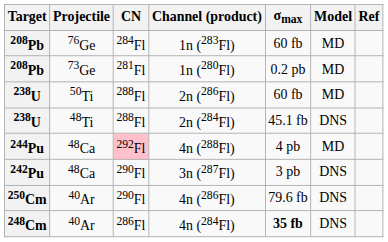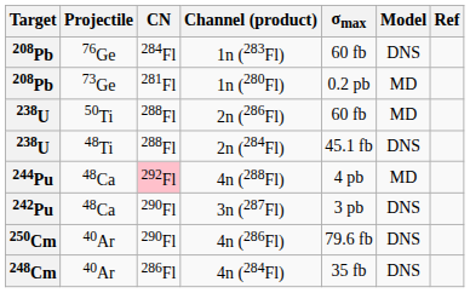1n (283Fl) | Model: MD -> DNS
4n (284Fl) | σmax: bold -> normal
